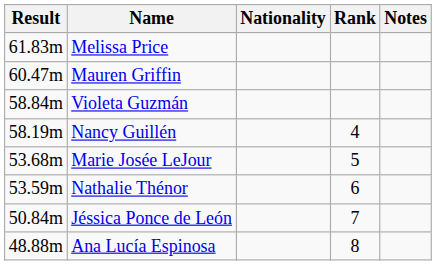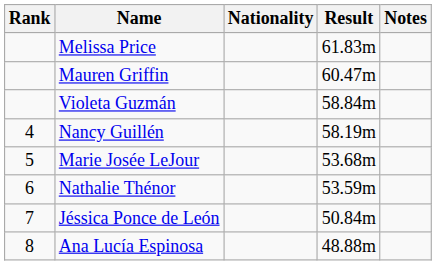columns swapped: Rank <-> Result
